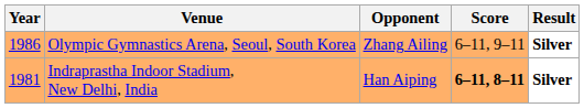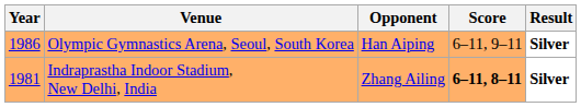Olympic Gymnastics Arena, Seoul, South Korea | Opponent: Zhang Ailing -> Han Aiping
Indraprastha Indoor Stadium, New Delhi, India | Opponent: Han Aiping -> Zhang Ailing
